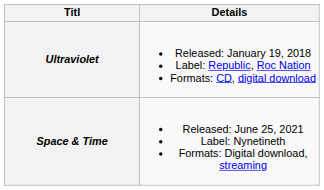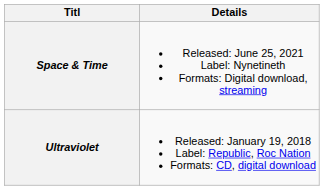rows swapped: Ultraviolet <-> Space & Time
